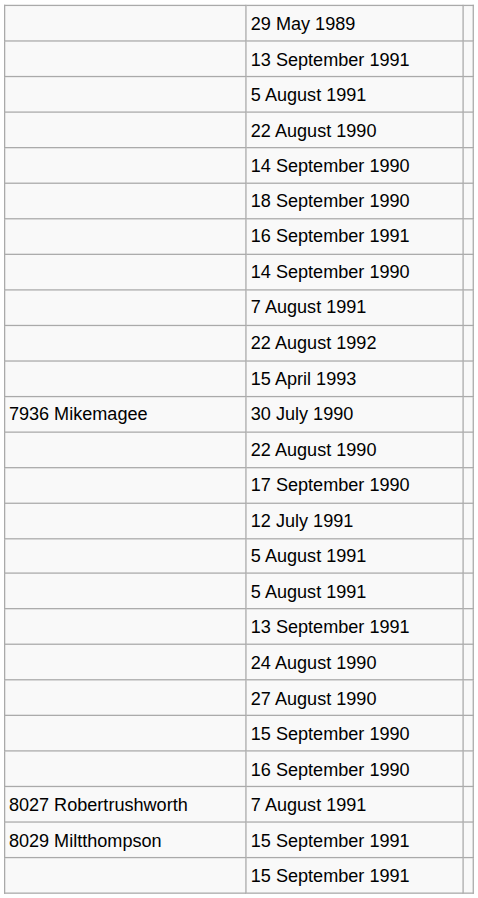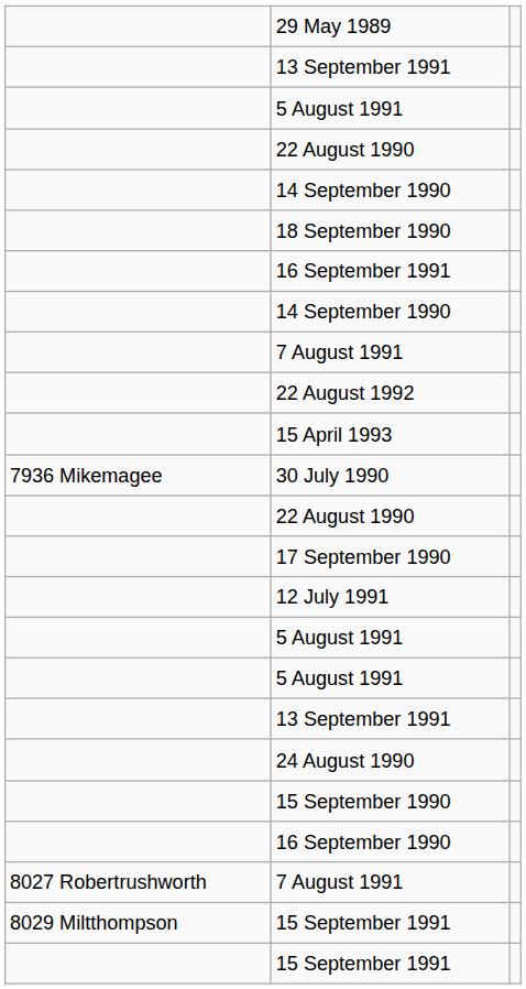- row: 27 August 1990
